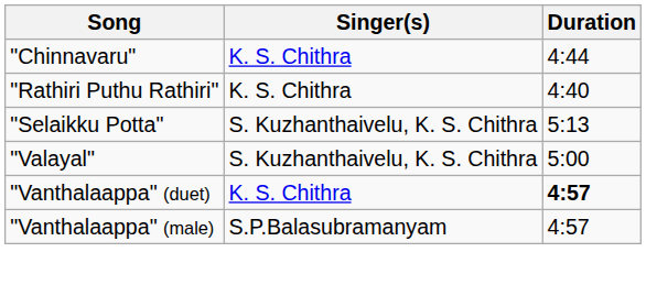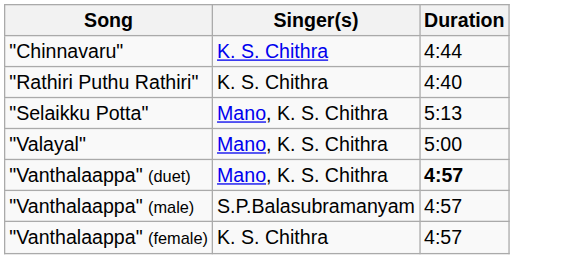"Selaikku Potta" | Singer(s): S. Kuzhanthaivelu, K. S. Chithra -> Mano, K. S. Chithra
"Valayal" | Singer(s): S. Kuzhanthaivelu, K. S. Chithra -> Mano, K. S. Chithra
"Vanthalaappa" (duet) | Singer(s): K. S. Chithra -> Mano, K. S. Chithra
+ row: "Vanthalaappa" (female) | K. S. Chithra | 4:57
